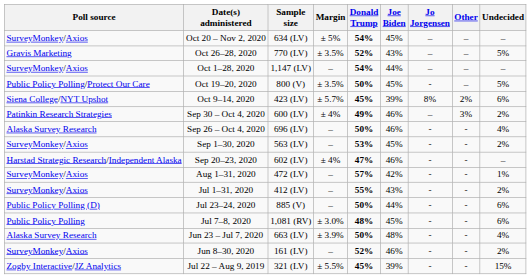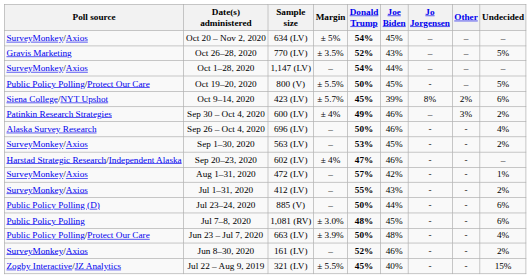Oct 19–20, 2020 | Margin: ± 3.5% -> ± 5.5%
Jun 23 – Jul 7, 2020 | Poll source: Alaska Survey Research -> Public Policy Polling/Protect Our Care
Jul 22 – Aug 9, 2019 | Joe Biden: 39% -> 40%
